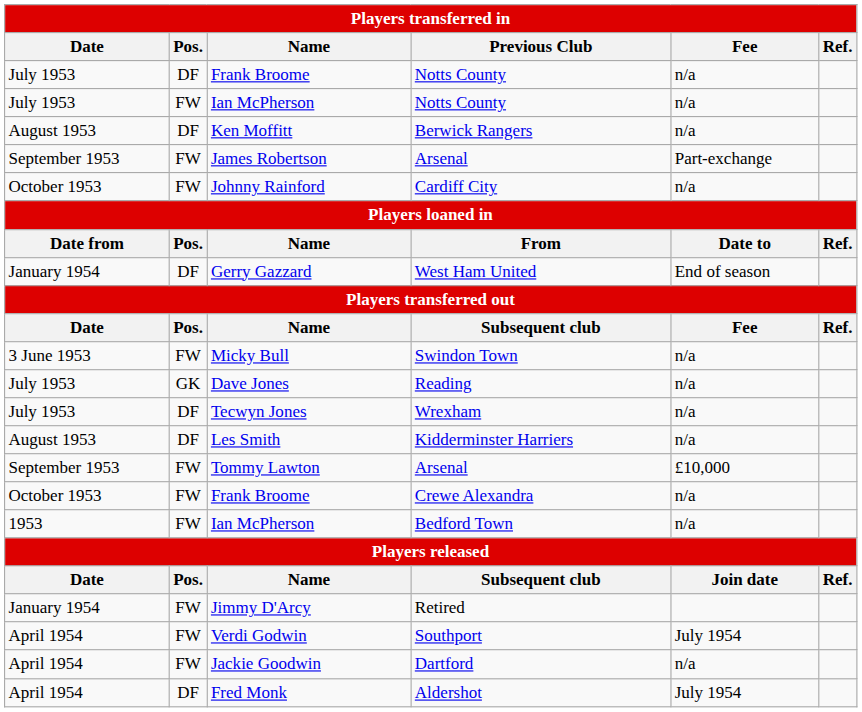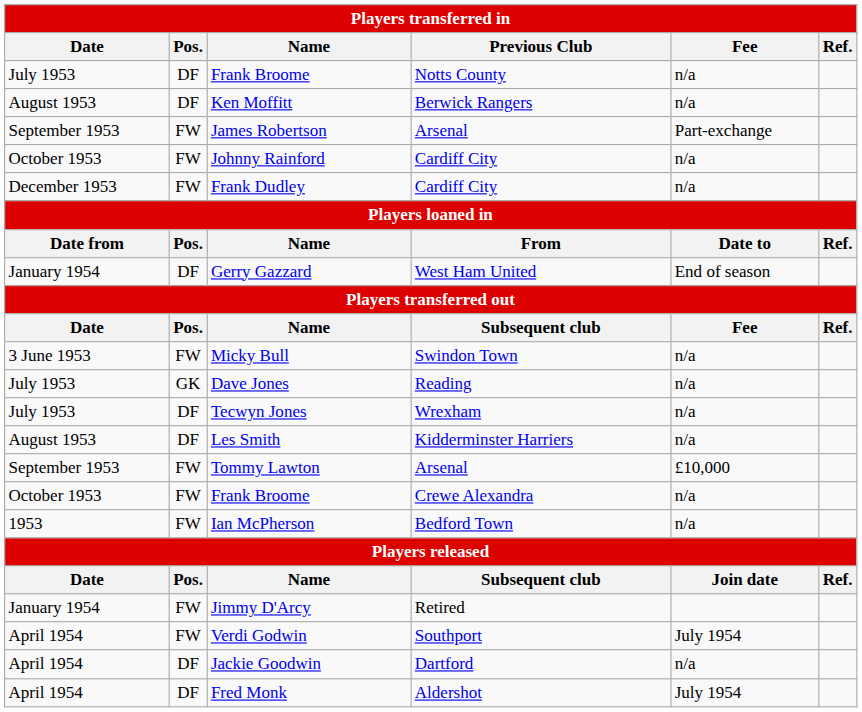- row: July 1953 | FW | Ian McPherson | Notts County | n/a
+ row: December 1953 | FW | Frank Dudley | Cardiff City | n/a
Jackie Goodwin | Pos.: FW -> DF
